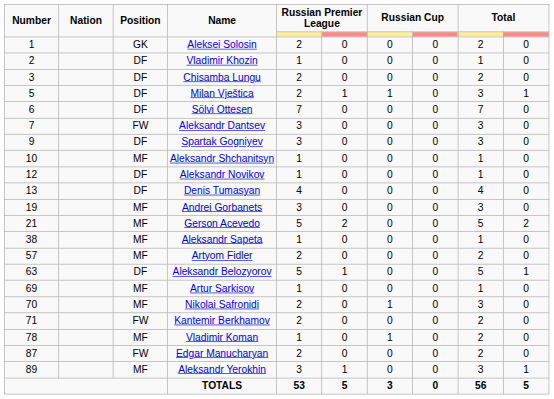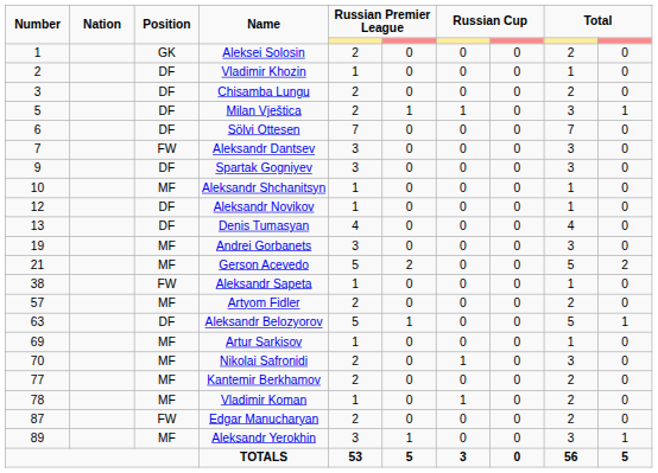Aleksandr Sapeta | Position: MF -> FW
Kantemir Berkhamov | Number: 71 -> 77
Kantemir Berkhamov | Position: FW -> MF
